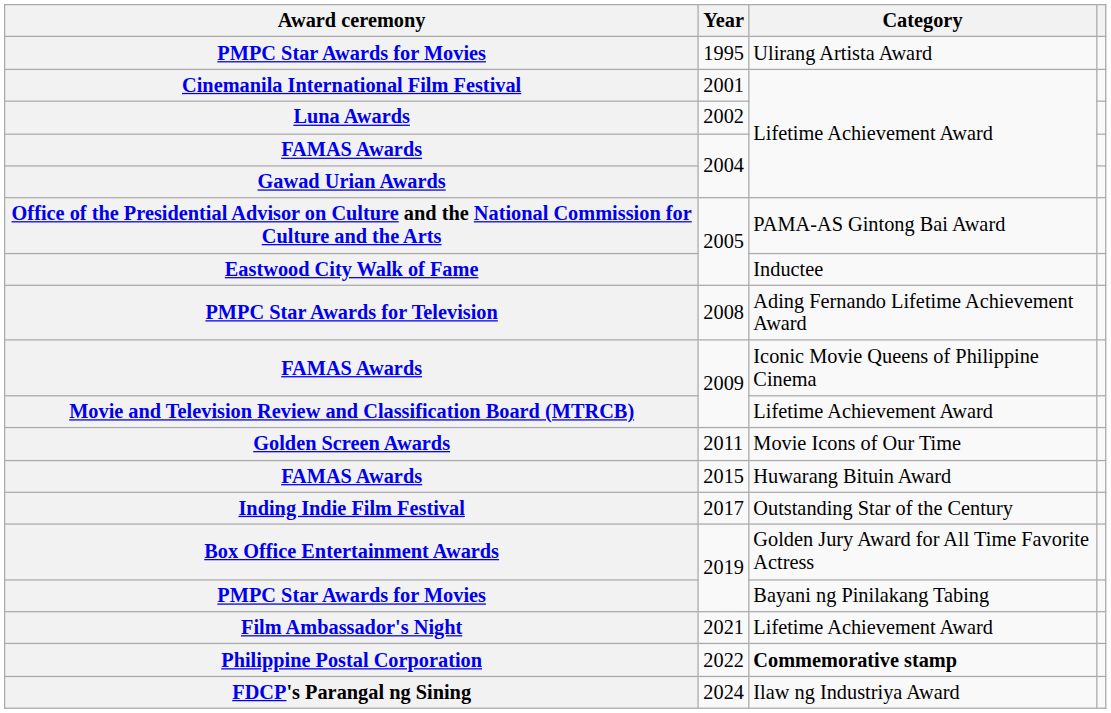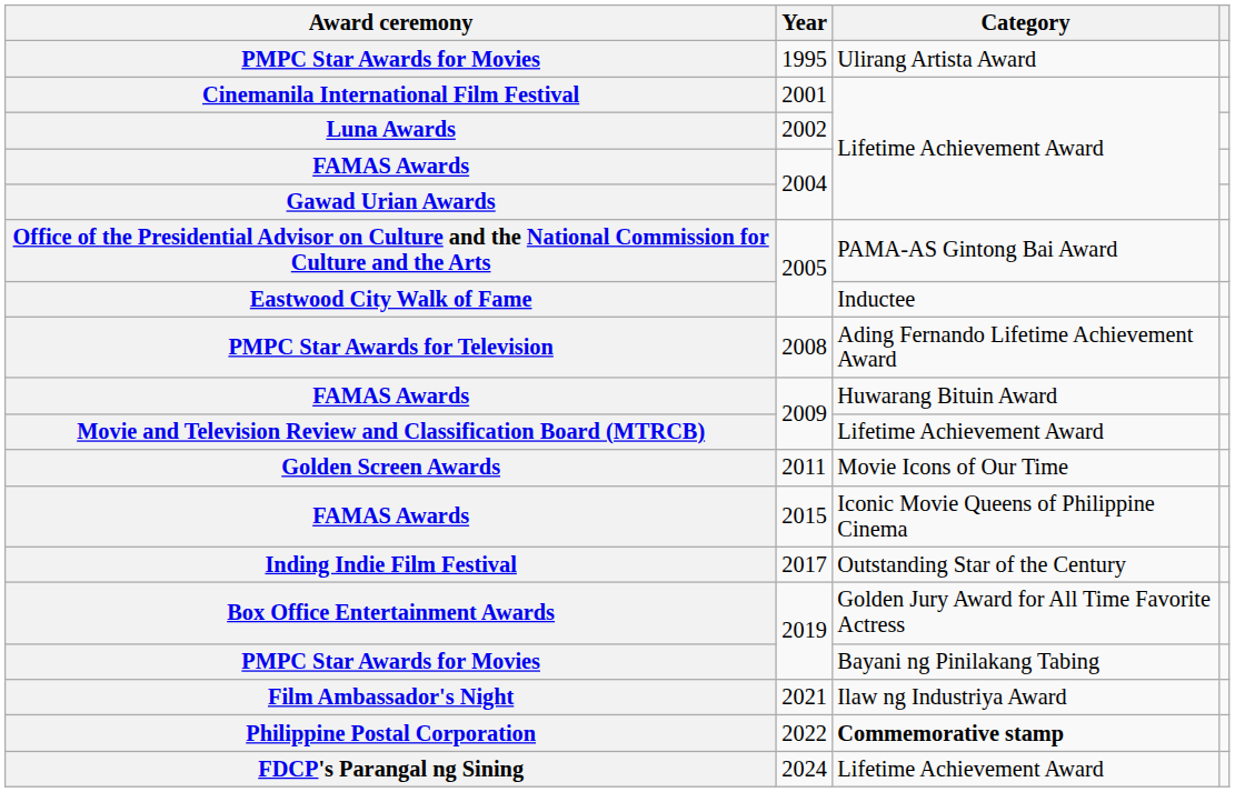FAMAS Awards / 2009 | Category: Iconic Movie Queens of Philippine Cinema -> Huwarang Bituin Award
FAMAS Awards / 2015 | Category: Huwarang Bituin Award -> Iconic Movie Queens of Philippine Cinema
Film Ambassador's Night | Category: Lifetime Achievement Award -> Ilaw ng Industriya Award
FDCP's Parangal ng Sining | Category: Ilaw ng Industriya Award -> Lifetime Achievement Award
